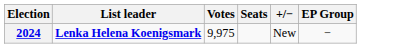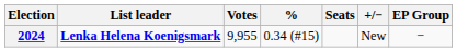+ column: % | 0.34 (#15)
2024 | Votes: 9,975 -> 9,955
